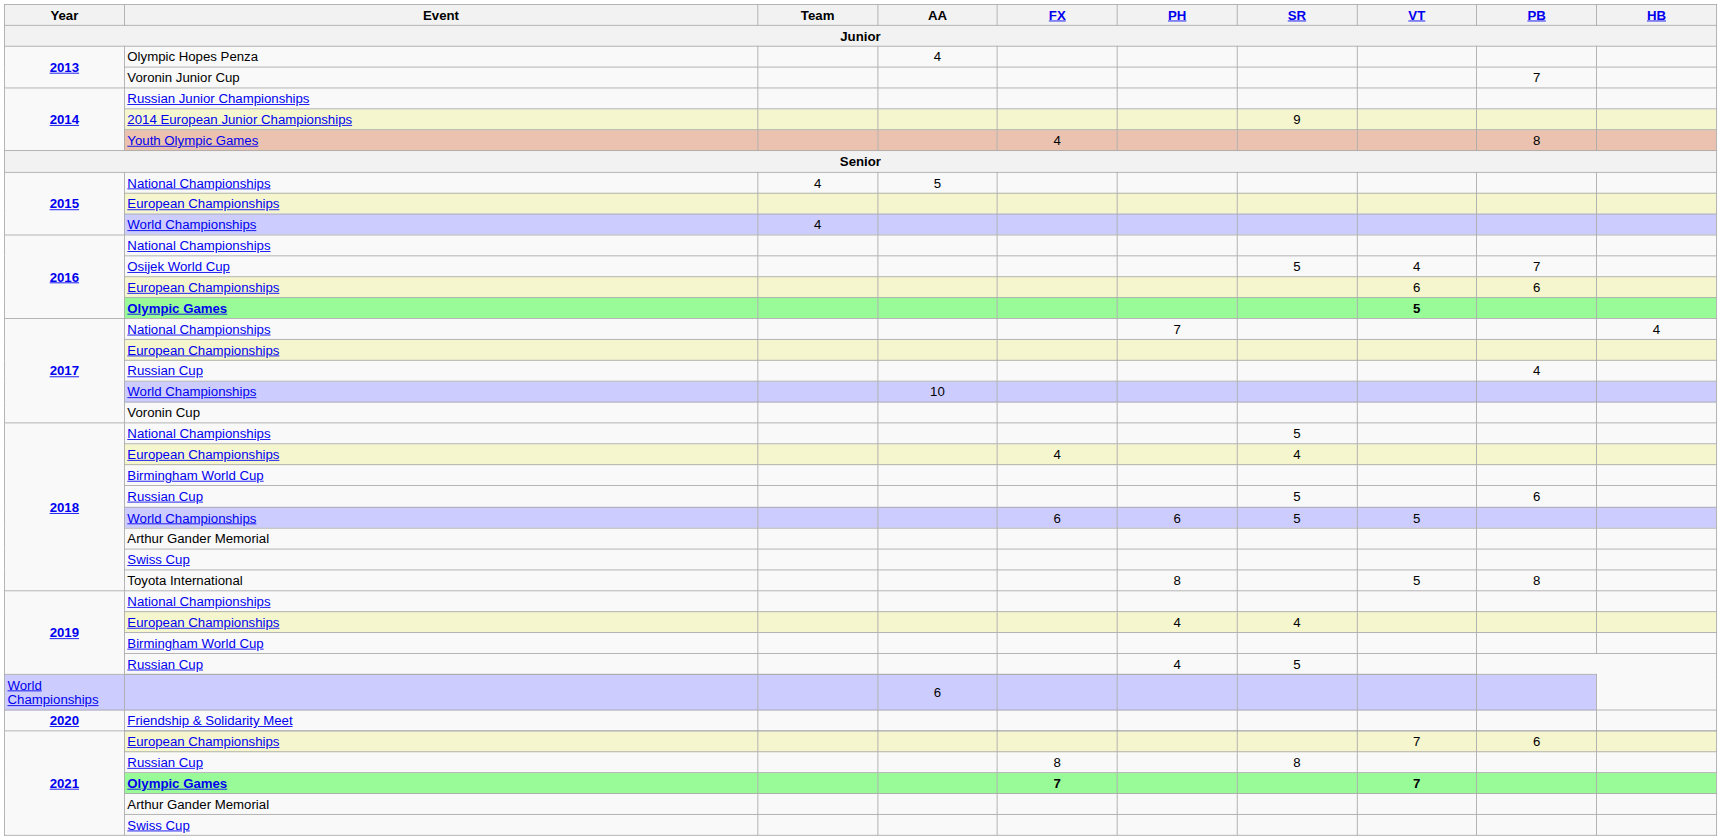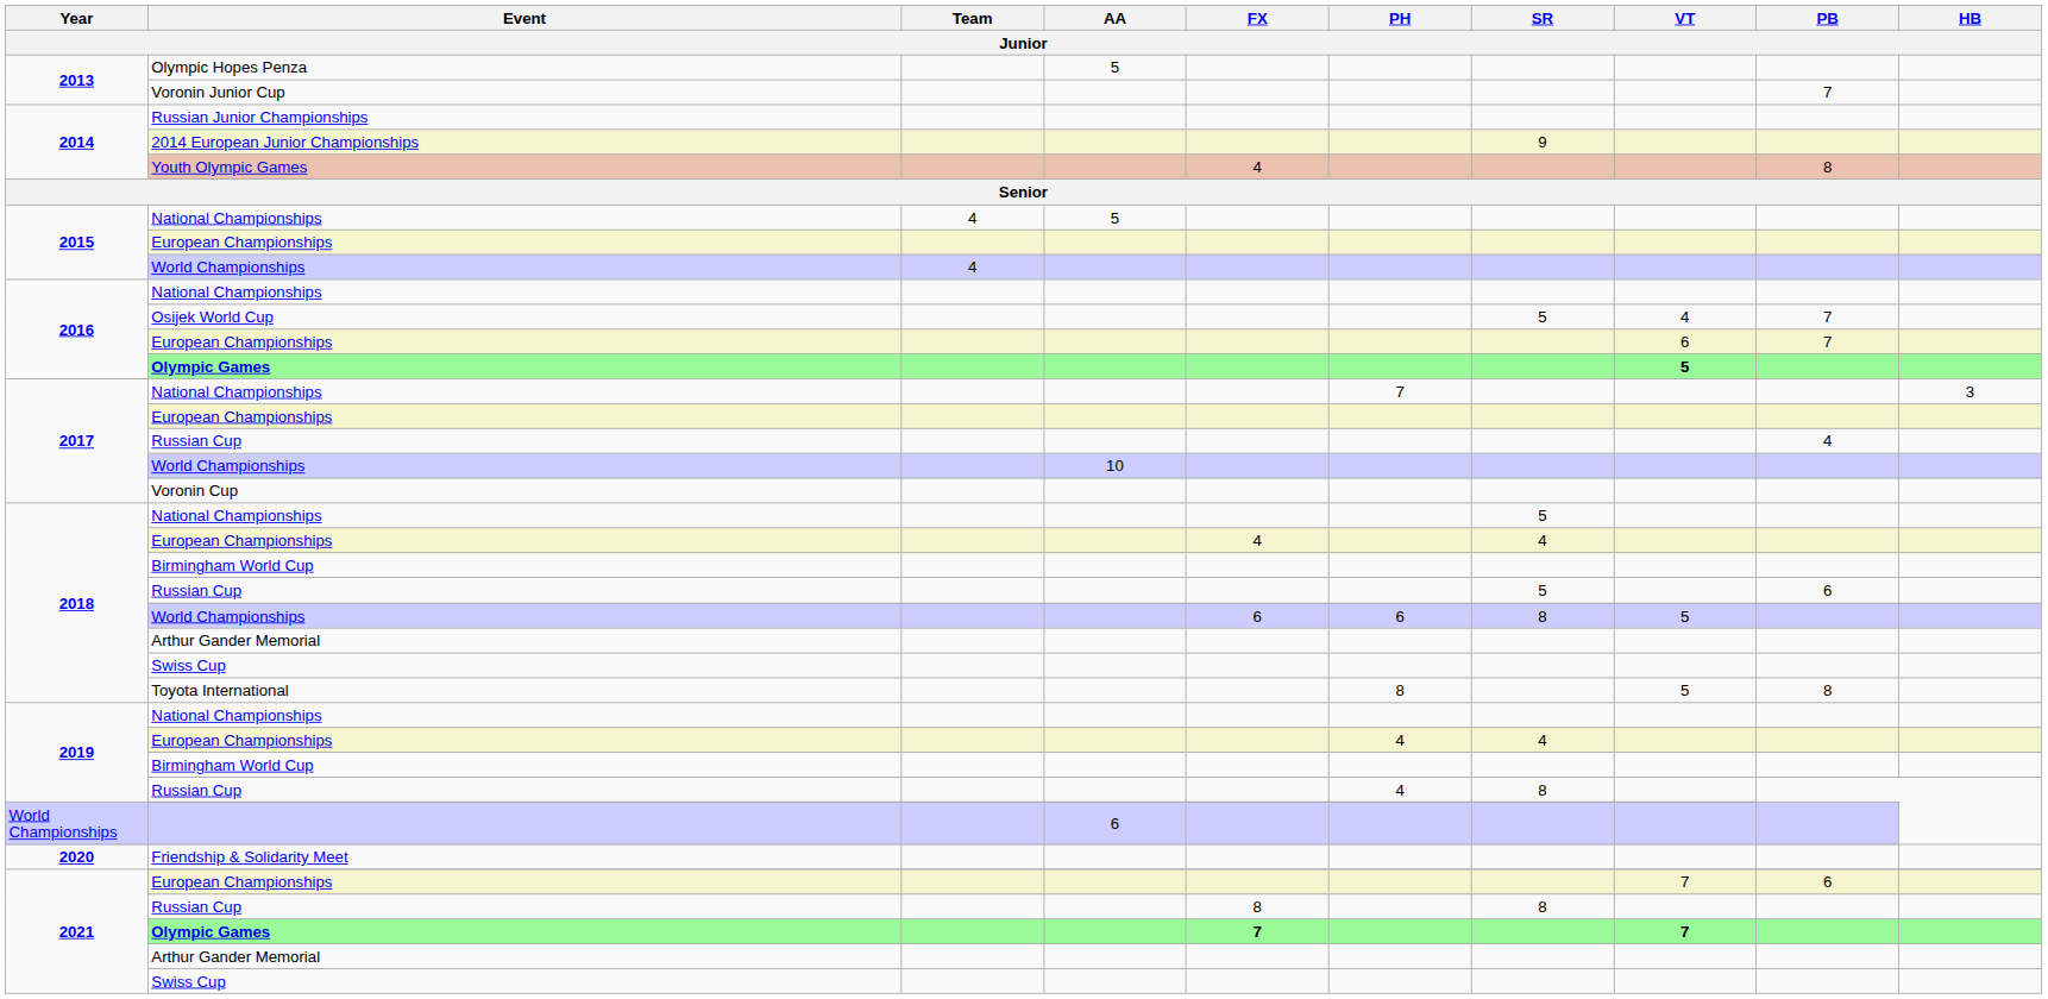Olympic Hopes Penza | AA: 4 -> 5
2016 / European Championships | PB: 6 -> 7
2017 / National Championships | HB: 4 -> 3
2018 / World Championships | SR: 5 -> 8
2019 / Russian Cup | SR: 5 -> 8
